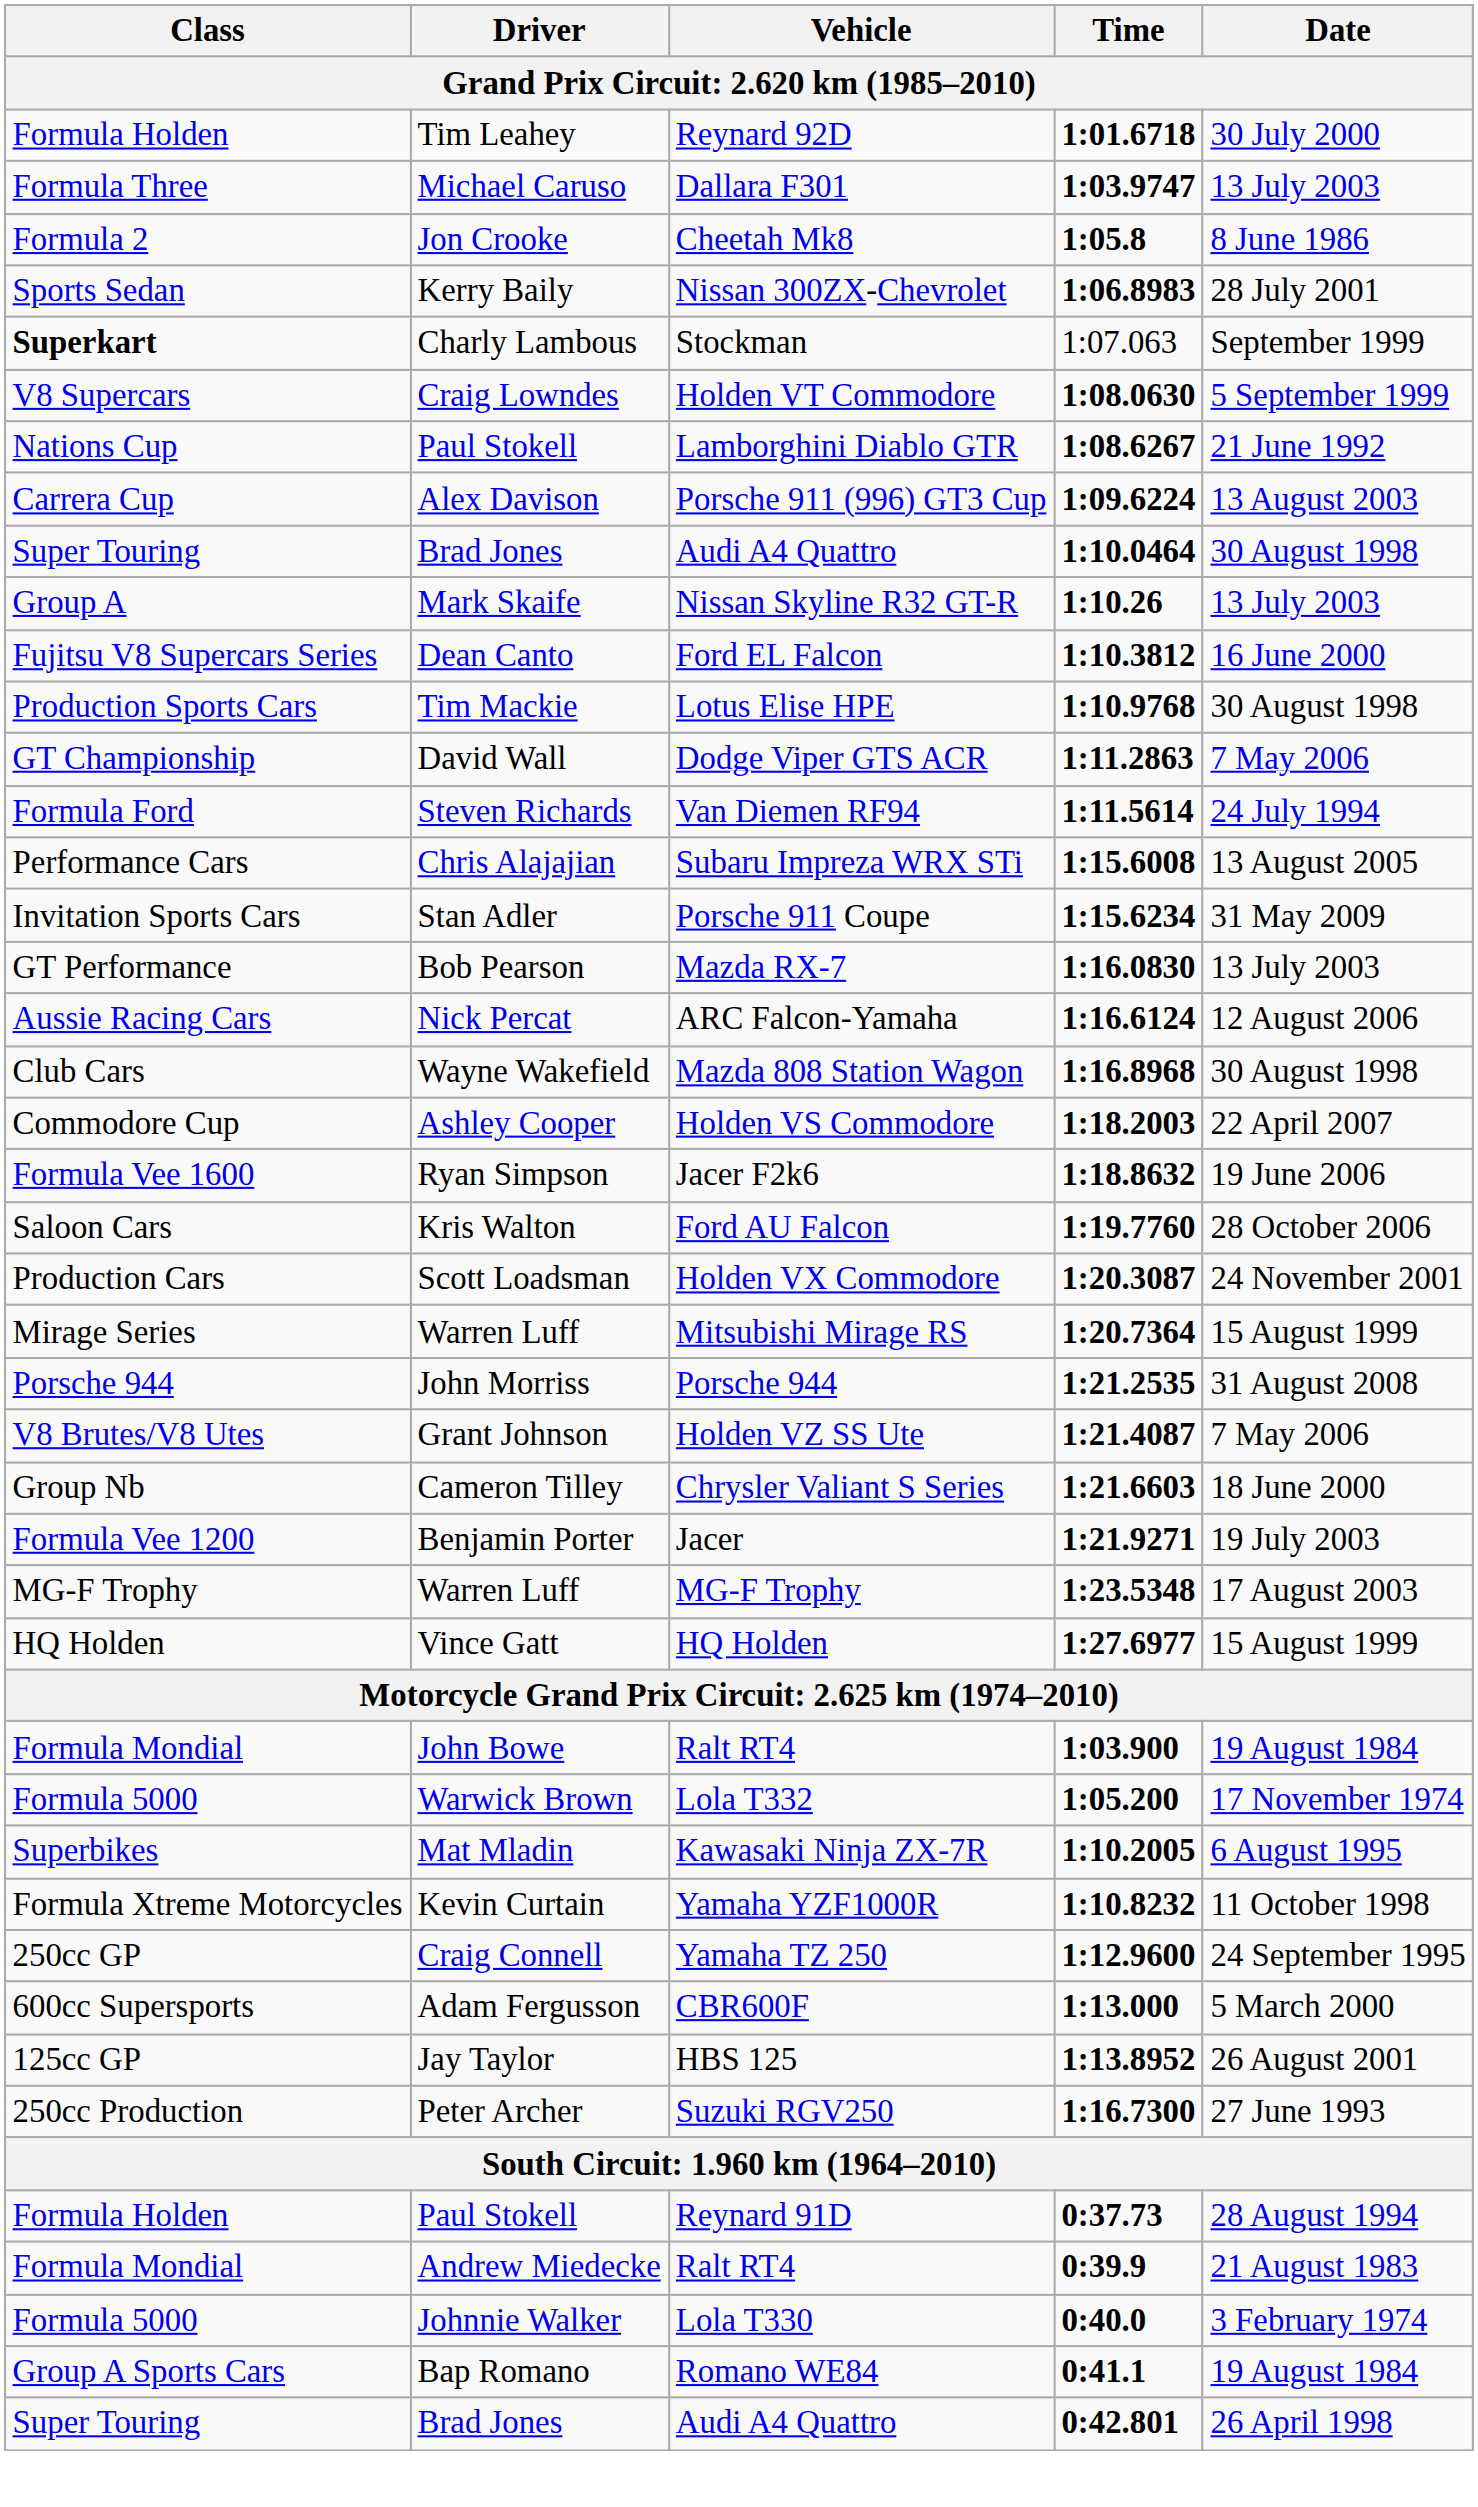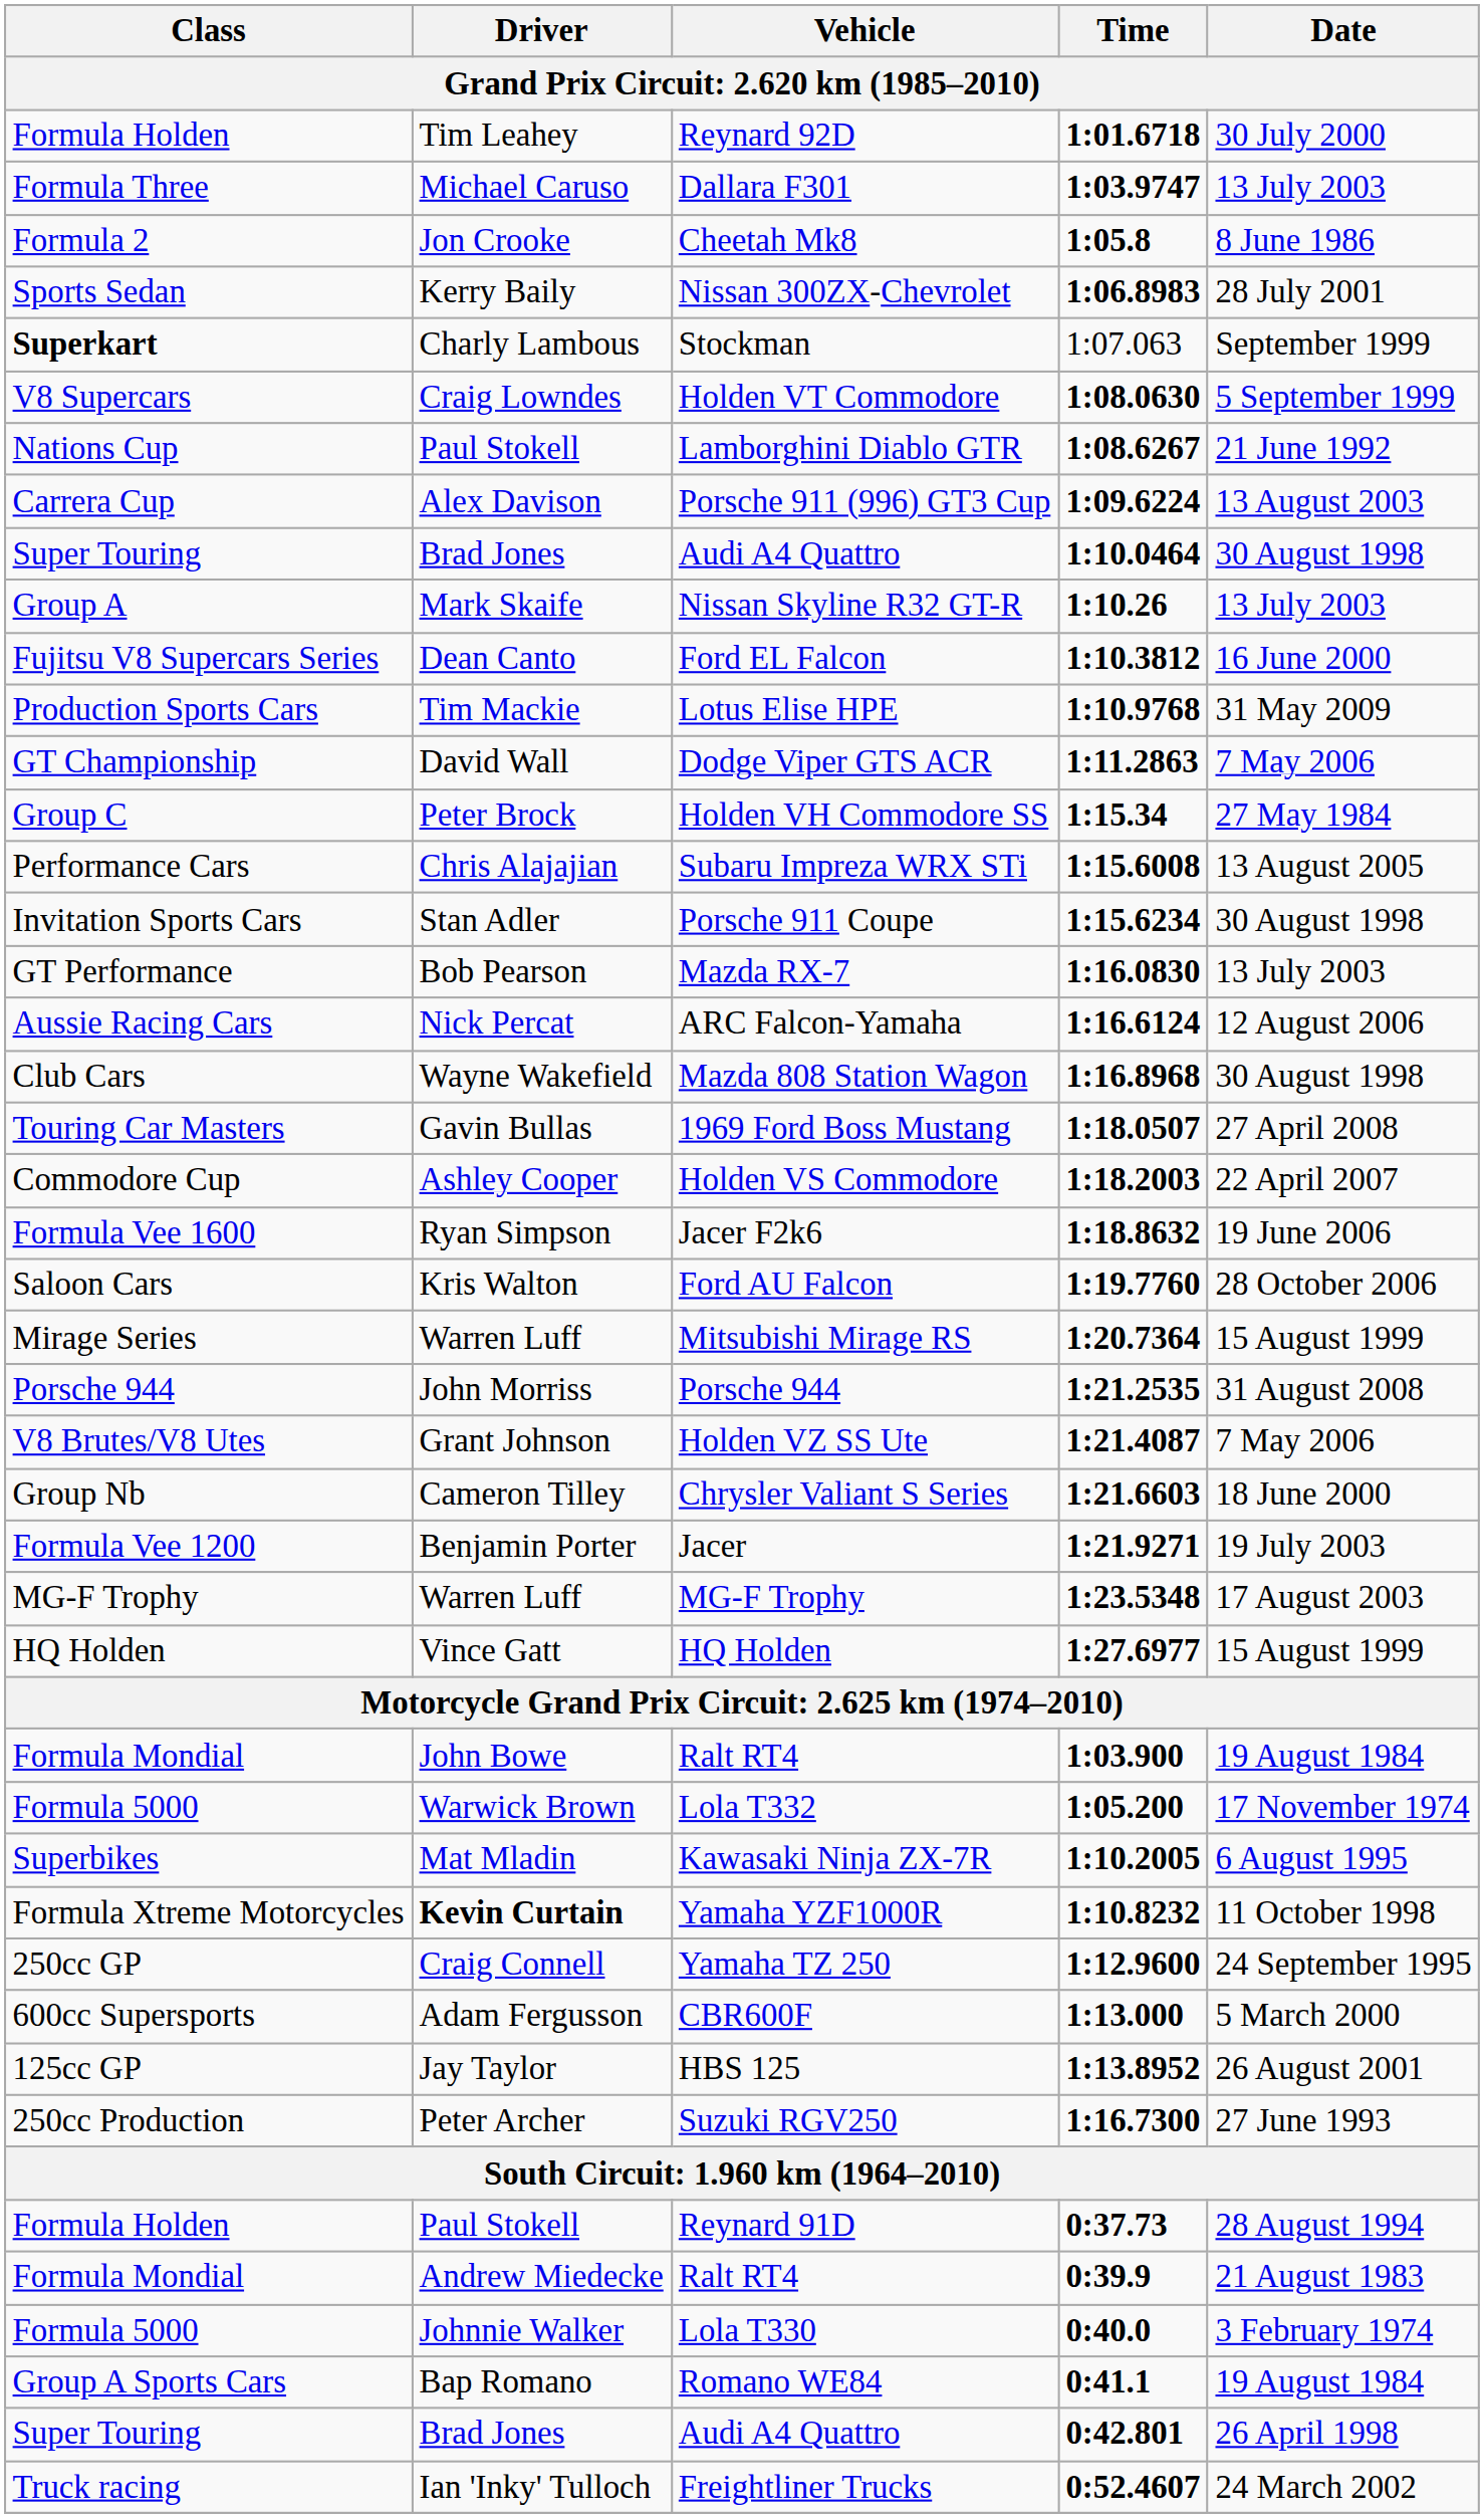Lotus Elise HPE | Date: 30 August 1998 -> 31 May 2009
- row: Formula Ford | Steven Richards | Van Diemen RF94 | 1:11.5614 | 24 July 1994
+ row: Group C | Peter Brock | Holden VH Commodore SS | 1:15.34 | 27 May 1984
Porsche 911 Coupe | Date: 31 May 2009 -> 30 August 1998
+ row: Touring Car Masters | Gavin Bullas | 1969 Ford Boss Mustang | 1:18.0507 | 27 April 2008
- row: Production Cars | Scott Loadsman | Holden VX Commodore | 1:20.3087 | 24 November 2001
Yamaha YZF1000R | Driver: normal -> bold
+ row: Truck racing | Ian 'Inky' Tulloch | Freightliner Trucks | 0:52.4607 | 24 March 2002
